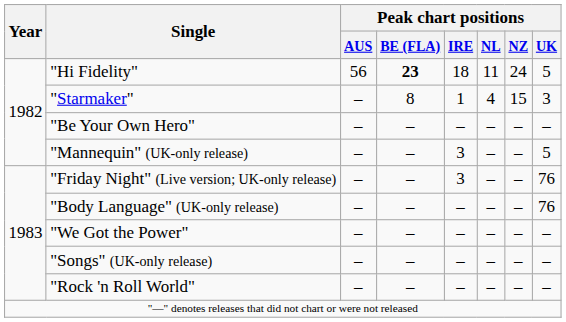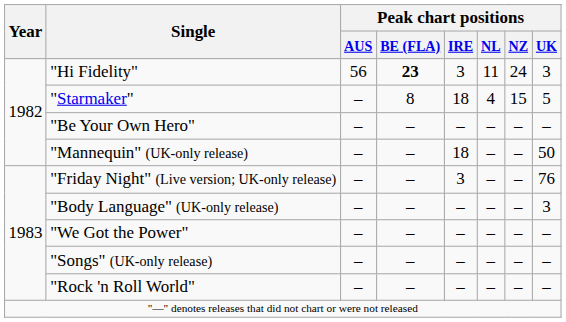"Hi Fidelity" | Peak chart positions / IRE: 18 -> 3
"Hi Fidelity" | Peak chart positions / UK: 5 -> 3
"Starmaker" | Peak chart positions / IRE: 1 -> 18
"Starmaker" | Peak chart positions / UK: 3 -> 5
"Mannequin" (UK-only release) | Peak chart positions / IRE: 3 -> 18
"Mannequin" (UK-only release) | Peak chart positions / UK: 5 -> 50
"Body Language" (UK-only release) | Peak chart positions / UK: 76 -> 3
